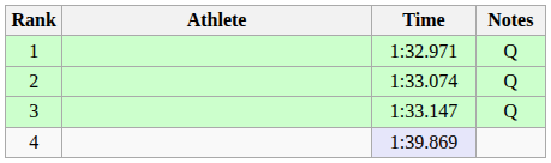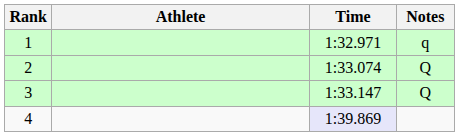1 | Notes: Q -> q
